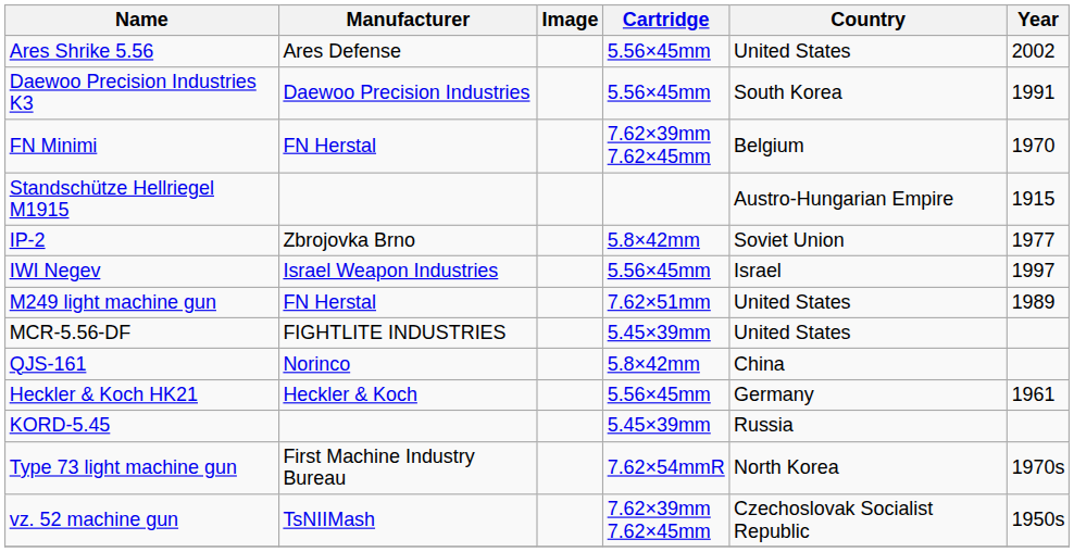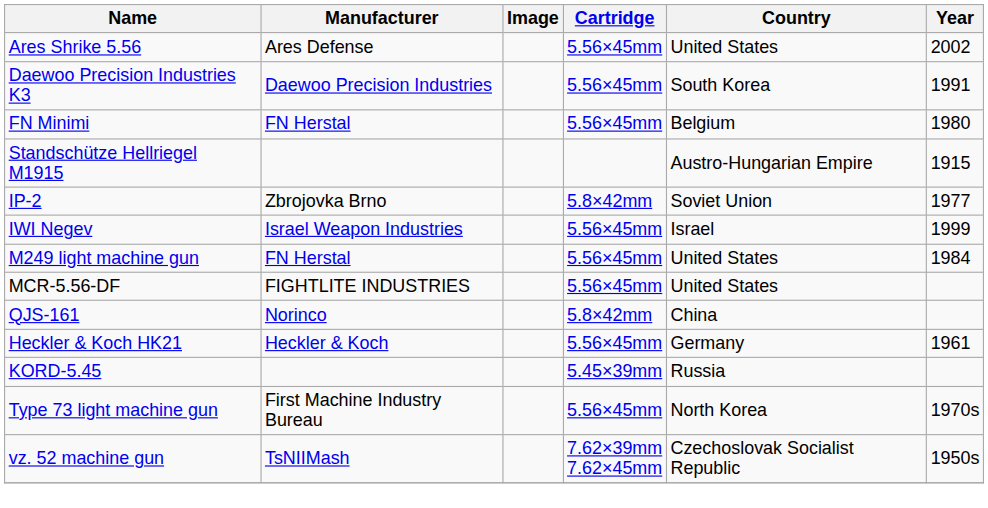FN Minimi | Cartridge: 7.62×39mm 7.62×45mm -> 5.56×45mm
FN Minimi | Year: 1970 -> 1980
IWI Negev | Year: 1997 -> 1999
M249 light machine gun | Cartridge: 7.62×51mm -> 5.56×45mm
M249 light machine gun | Year: 1989 -> 1984
MCR-5.56-DF | Cartridge: 5.45×39mm -> 5.56×45mm
Type 73 light machine gun | Cartridge: 7.62×54mmR -> 5.56×45mm
